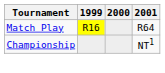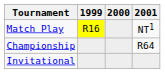Match Play | 2001: R64 -> NT1
Championship | 2001: NT1 -> R64
+ row: Invitational
